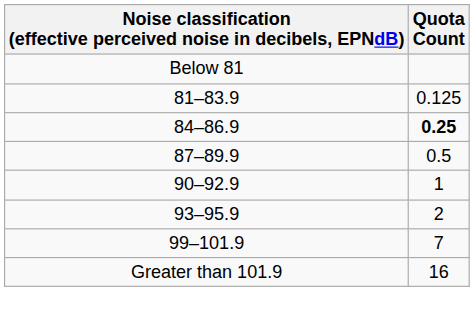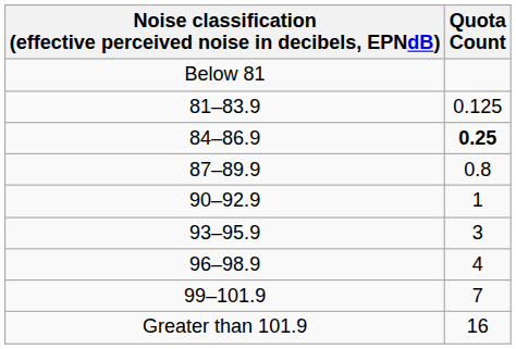87–89.9 | Quota Count: 0.5 -> 0.8
93–95.9 | Quota Count: 2 -> 3
+ row: 96–98.9 | 4
